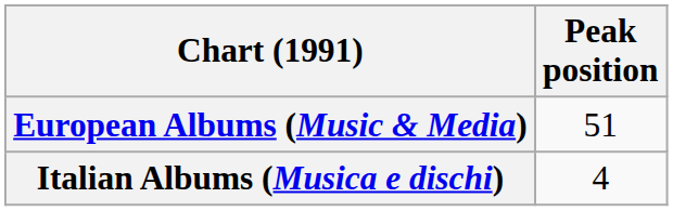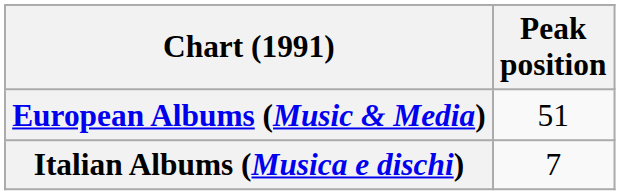Italian Albums (Musica e dischi) | Peak position: 4 -> 7
